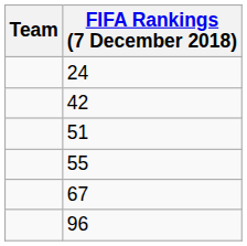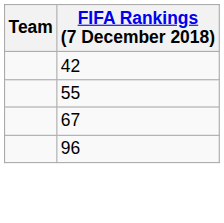- row: 24
- row: 51
